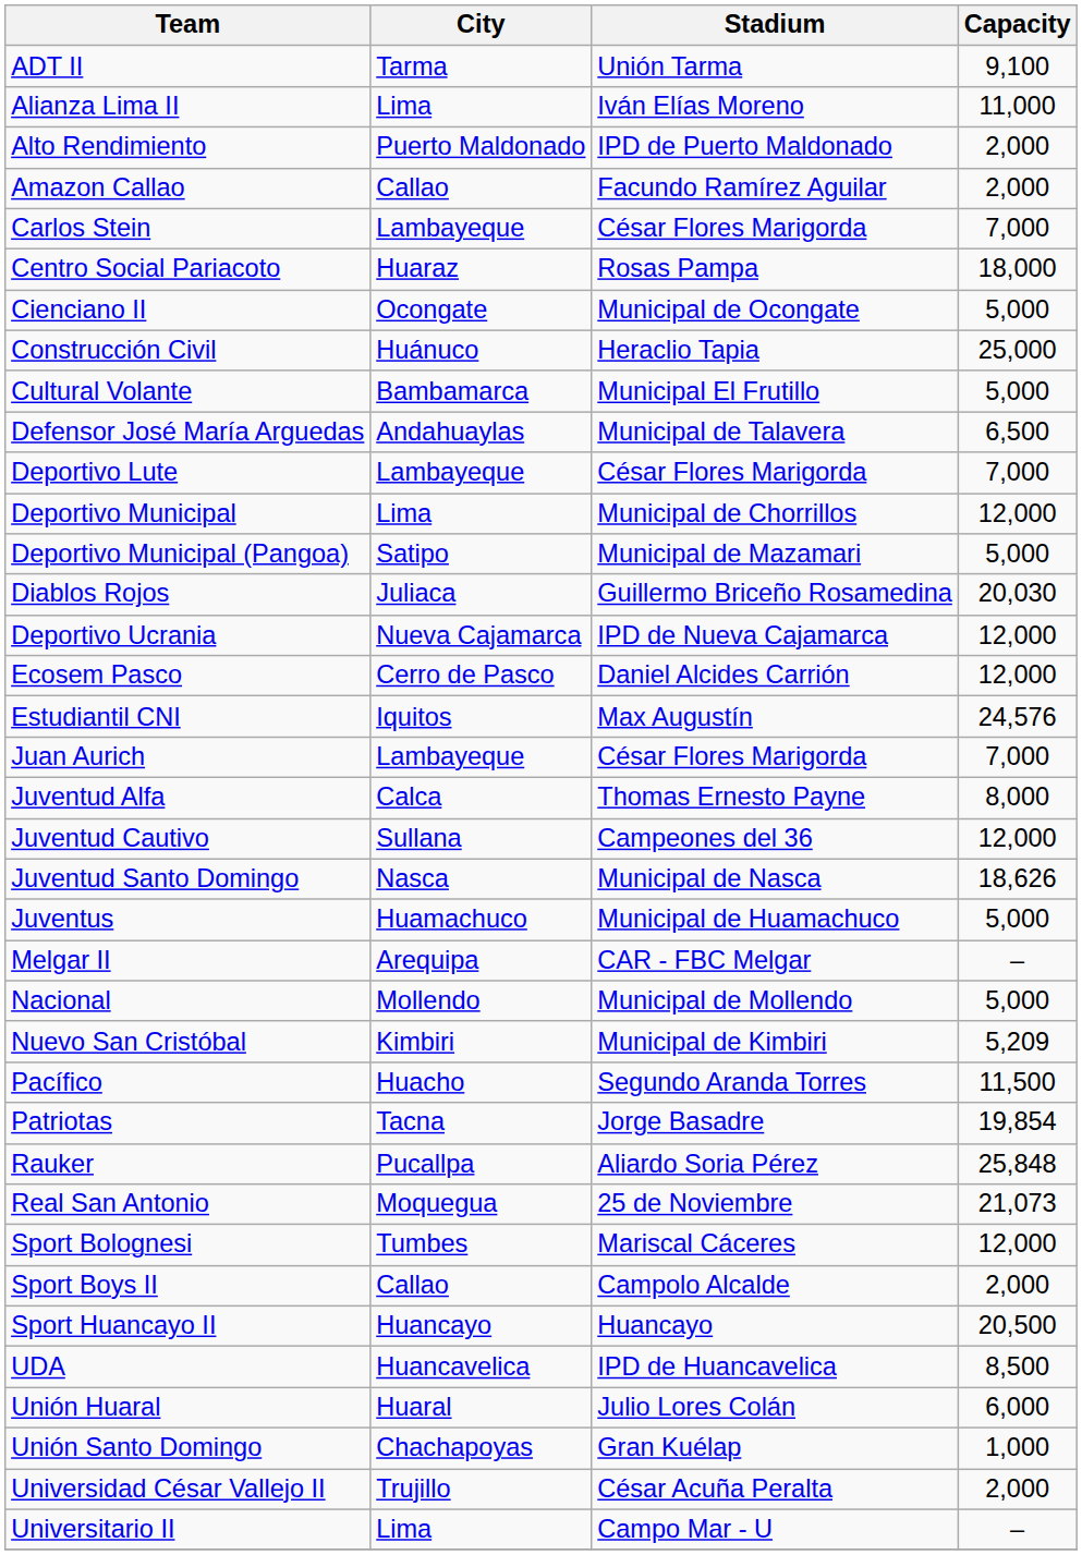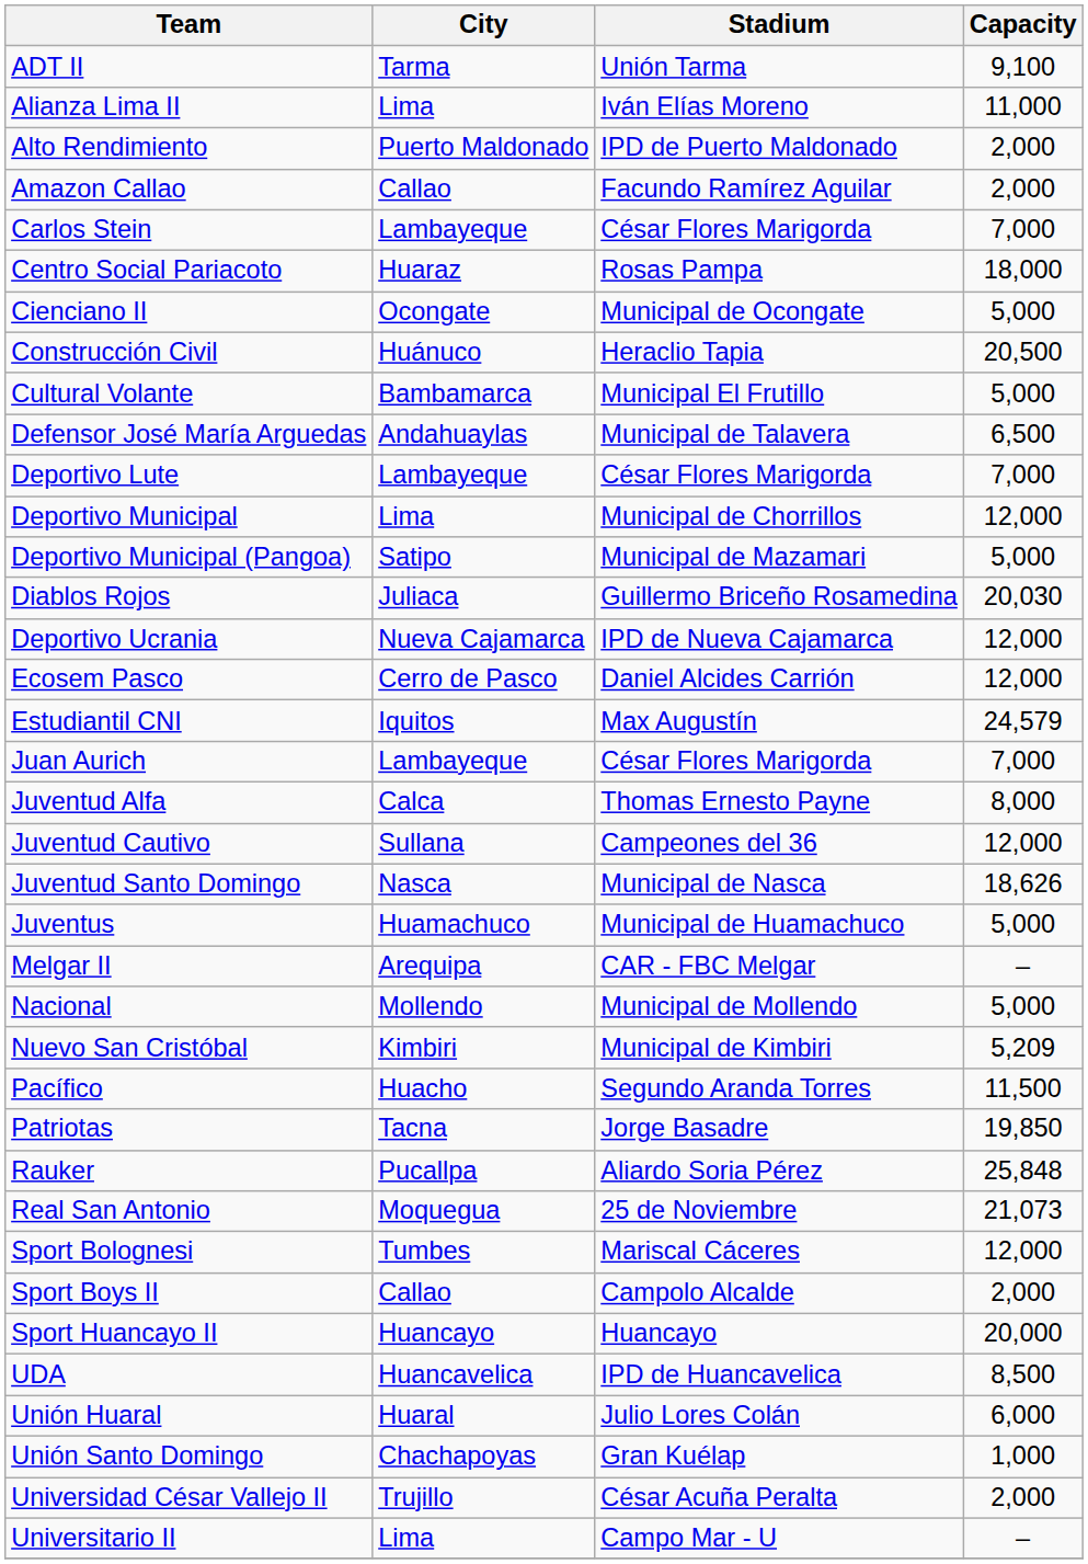Construcción Civil | Capacity: 25,000 -> 20,500
Estudiantil CNI | Capacity: 24,576 -> 24,579
Patriotas | Capacity: 19,854 -> 19,850
Sport Huancayo II | Capacity: 20,500 -> 20,000
